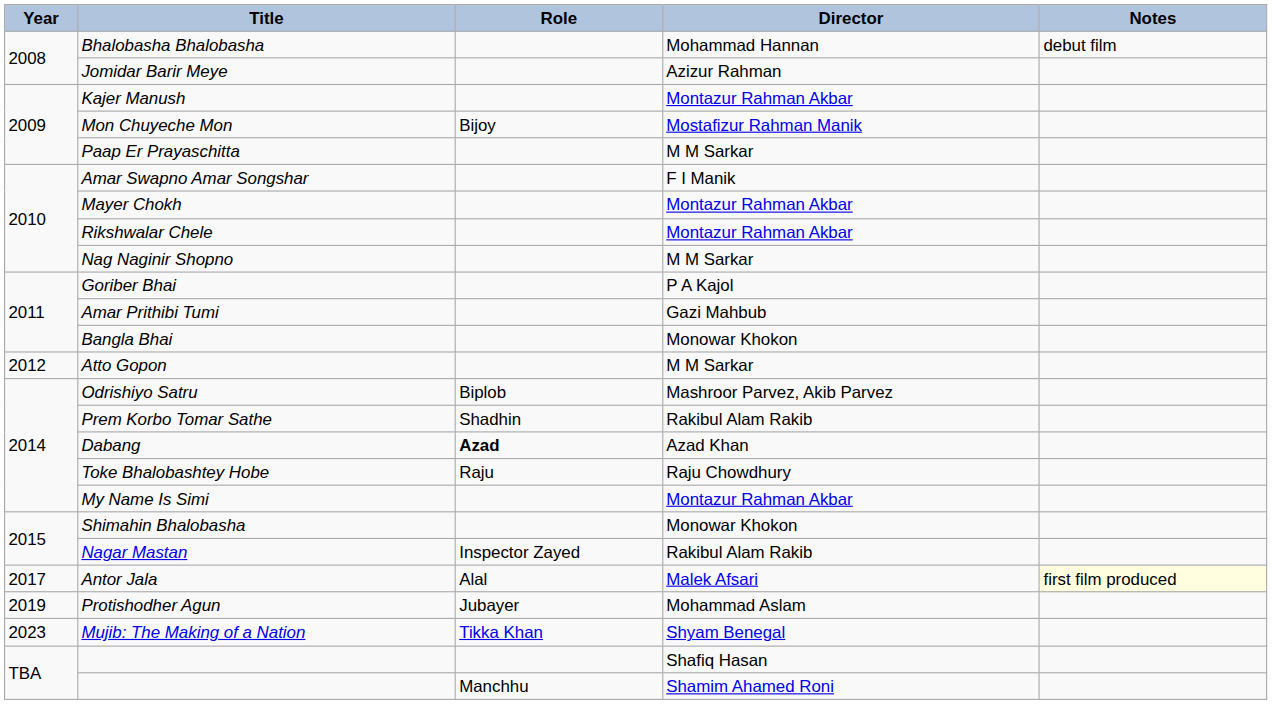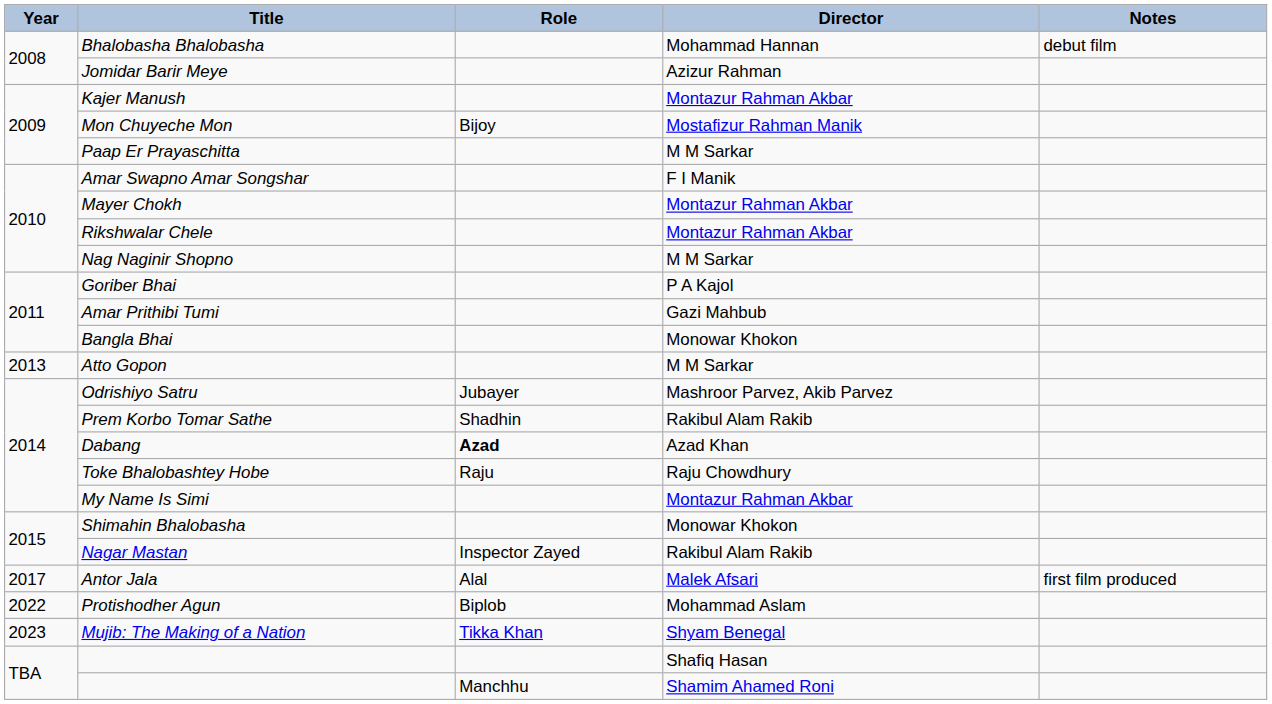Atto Gopon | Year: 2012 -> 2013
Odrishiyo Satru | Role: Biplob -> Jubayer
Antor Jala | Notes: lightyellow background -> no background
Protishodher Agun | Year: 2019 -> 2022
Protishodher Agun | Role: Jubayer -> Biplob
